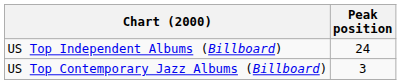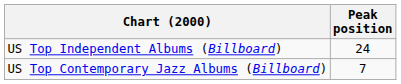US Top Contemporary Jazz Albums (Billboard) | Peak position: 3 -> 7
